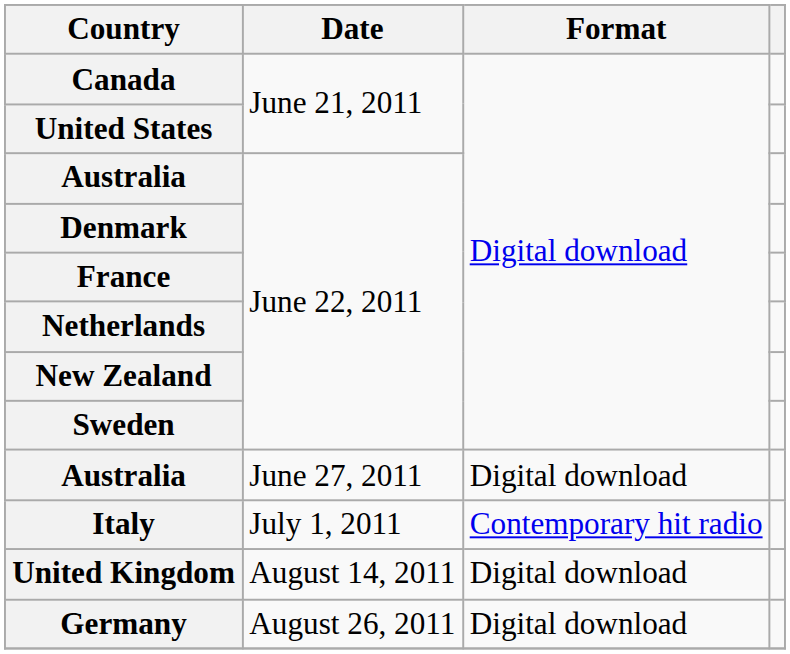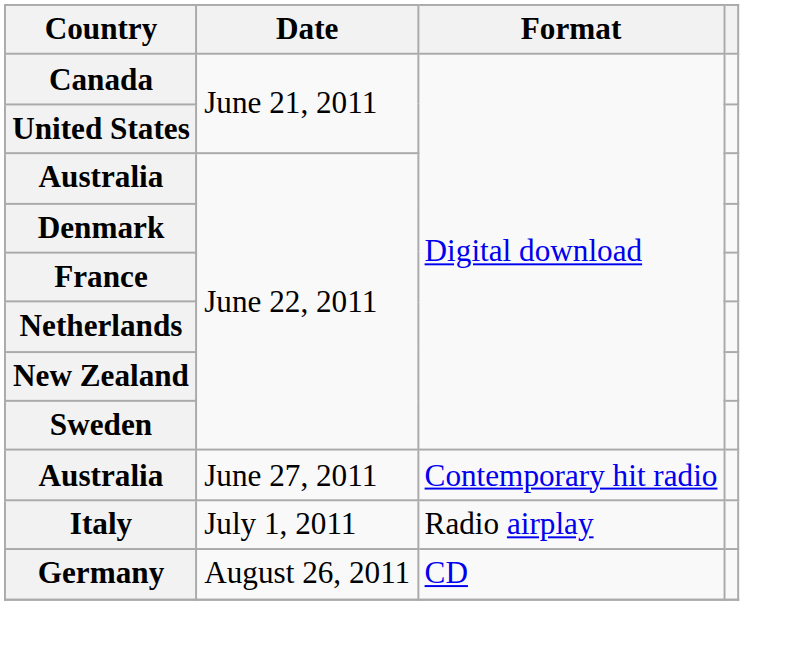Australia / June 27, 2011 | Format: Digital download -> Contemporary hit radio
Italy | Format: Contemporary hit radio -> Radio airplay
- row: United Kingdom | August 14, 2011 | Digital download
Germany | Format: Digital download -> CD
